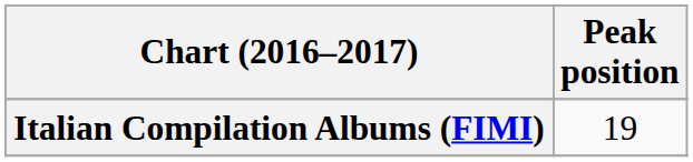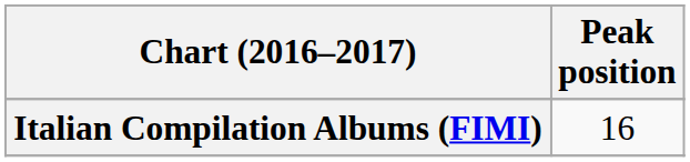Italian Compilation Albums (FIMI) | Peak position: 19 -> 16
